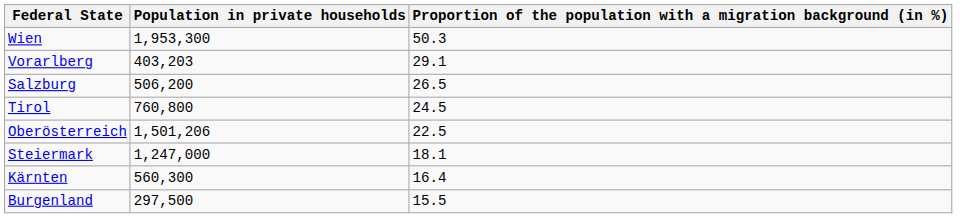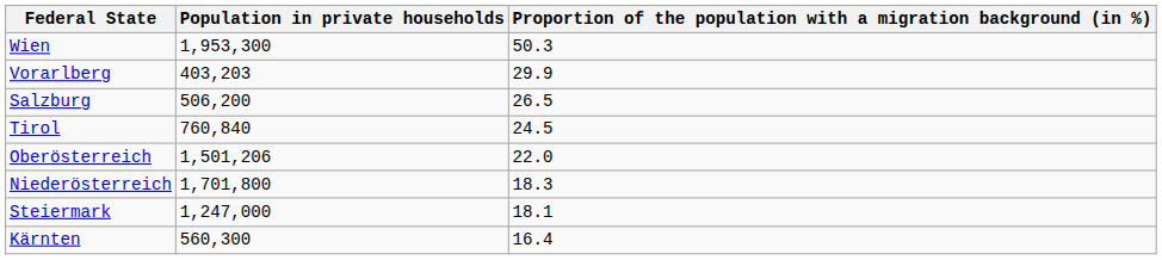Vorarlberg | column 3: 29.1 -> 29.9
Tirol | Population in private households: 760,800 -> 760,840
Oberösterreich | column 3: 22.5 -> 22.0
+ row: Niederösterreich | 1,701,800 | 18.3
- row: Burgenland | 297,500 | 15.5
